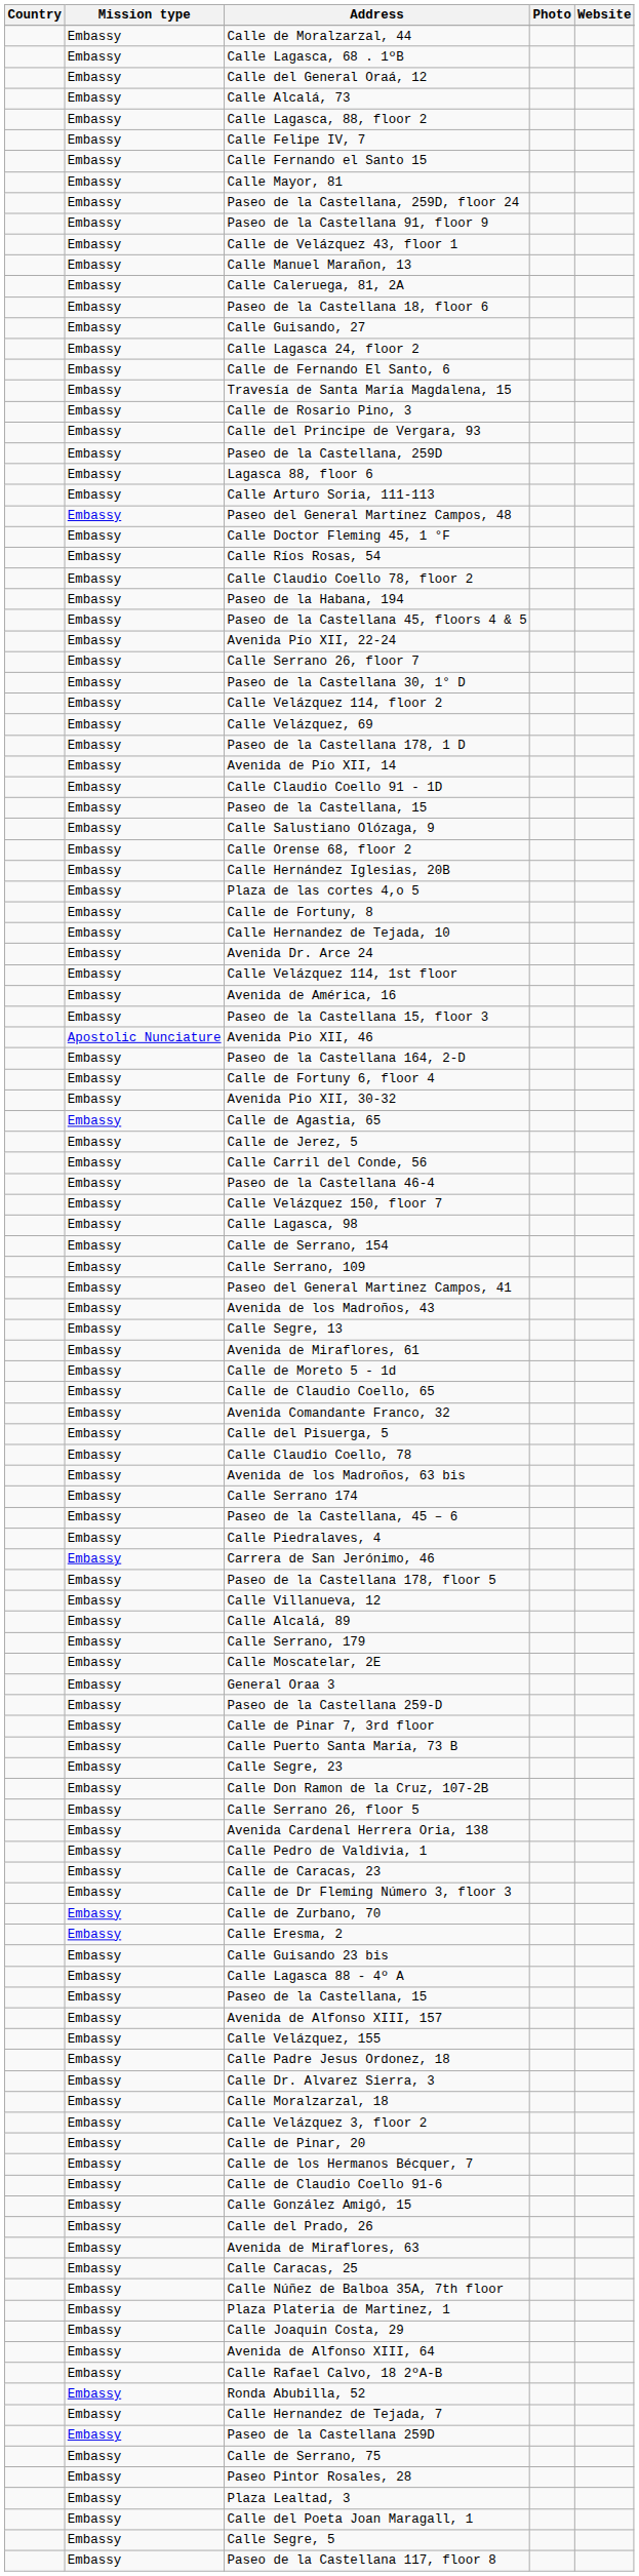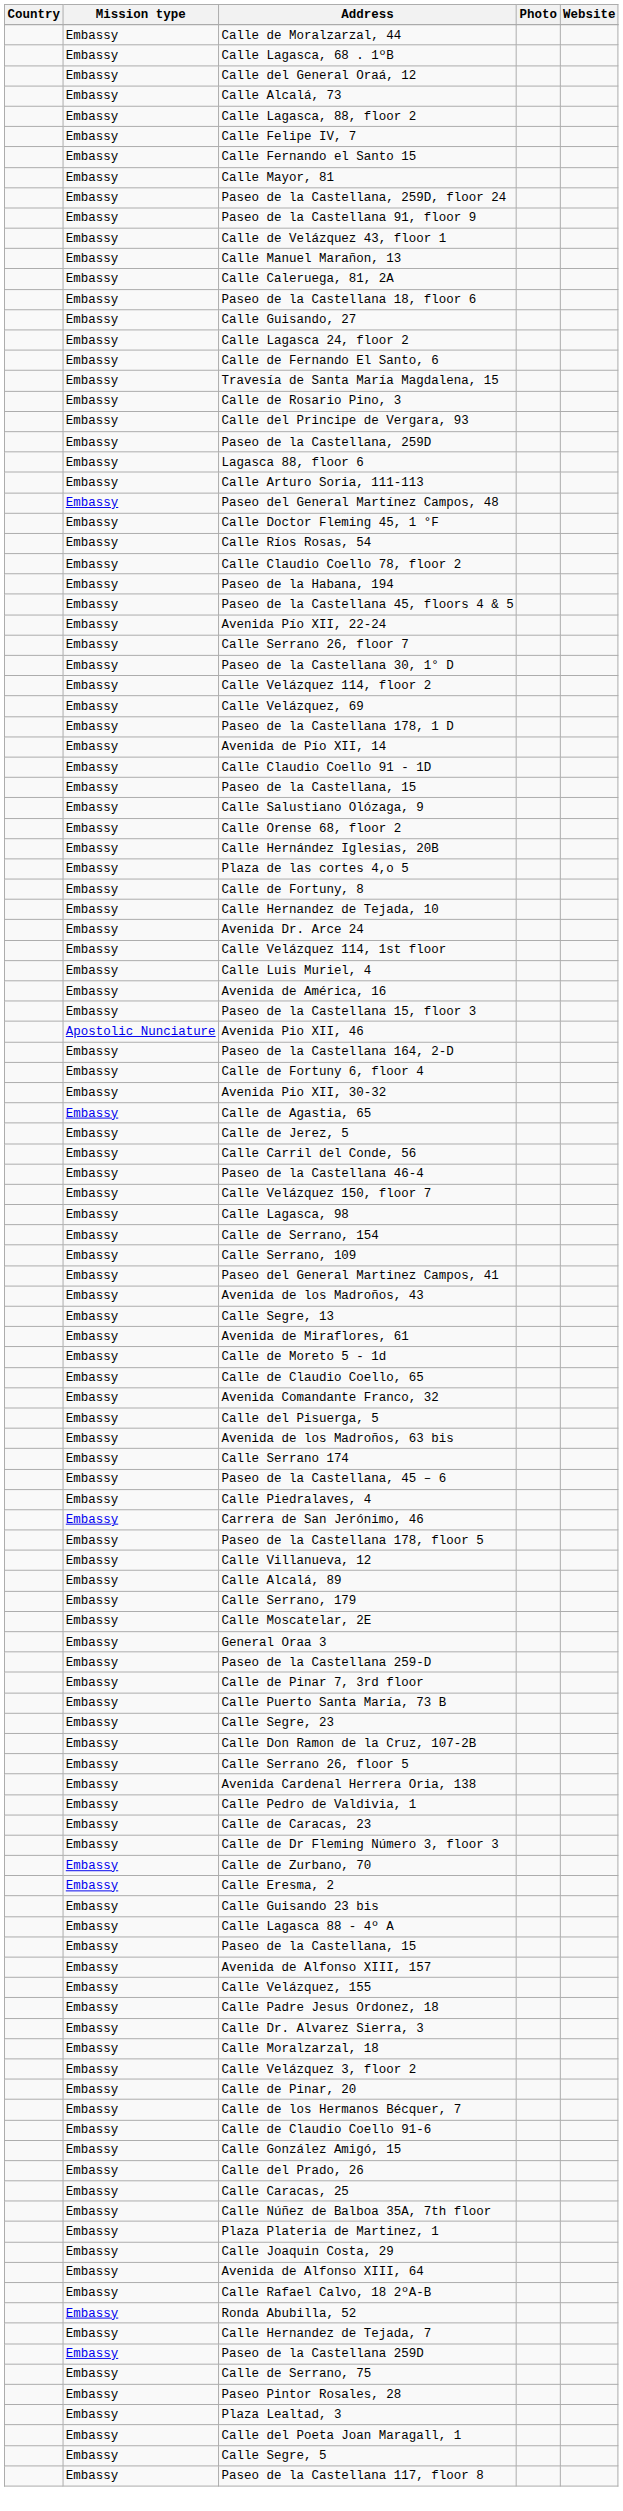+ row: Embassy | Calle Luis Muriel, 4
- row: Embassy | Calle Claudio Coello, 78
- row: Embassy | Avenida de Miraflores, 63
